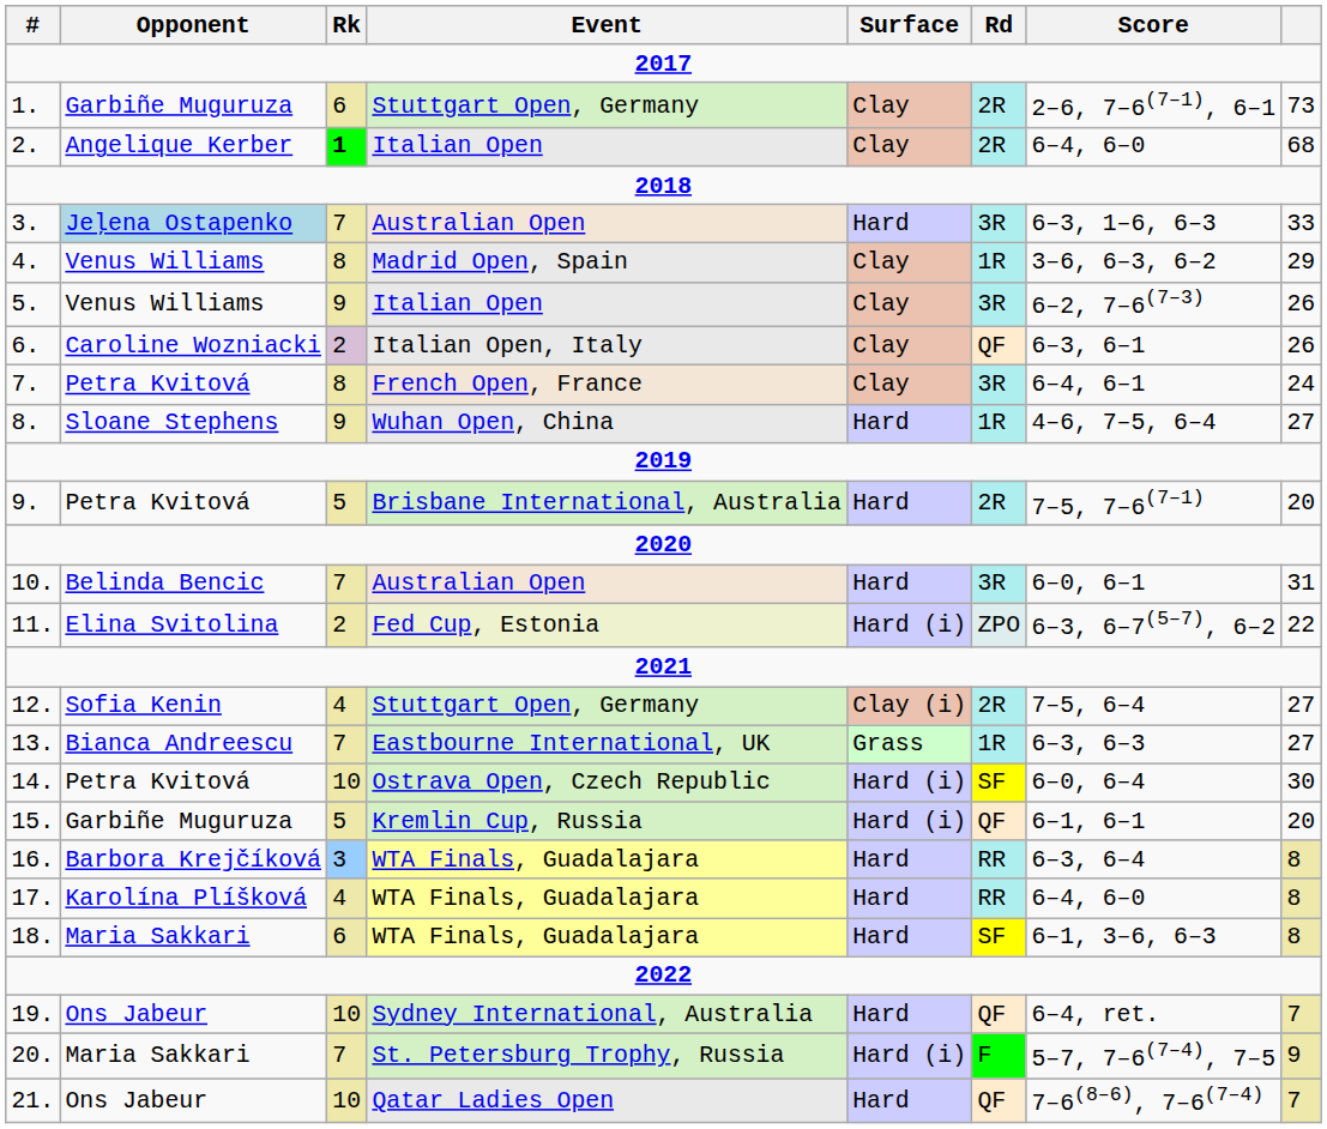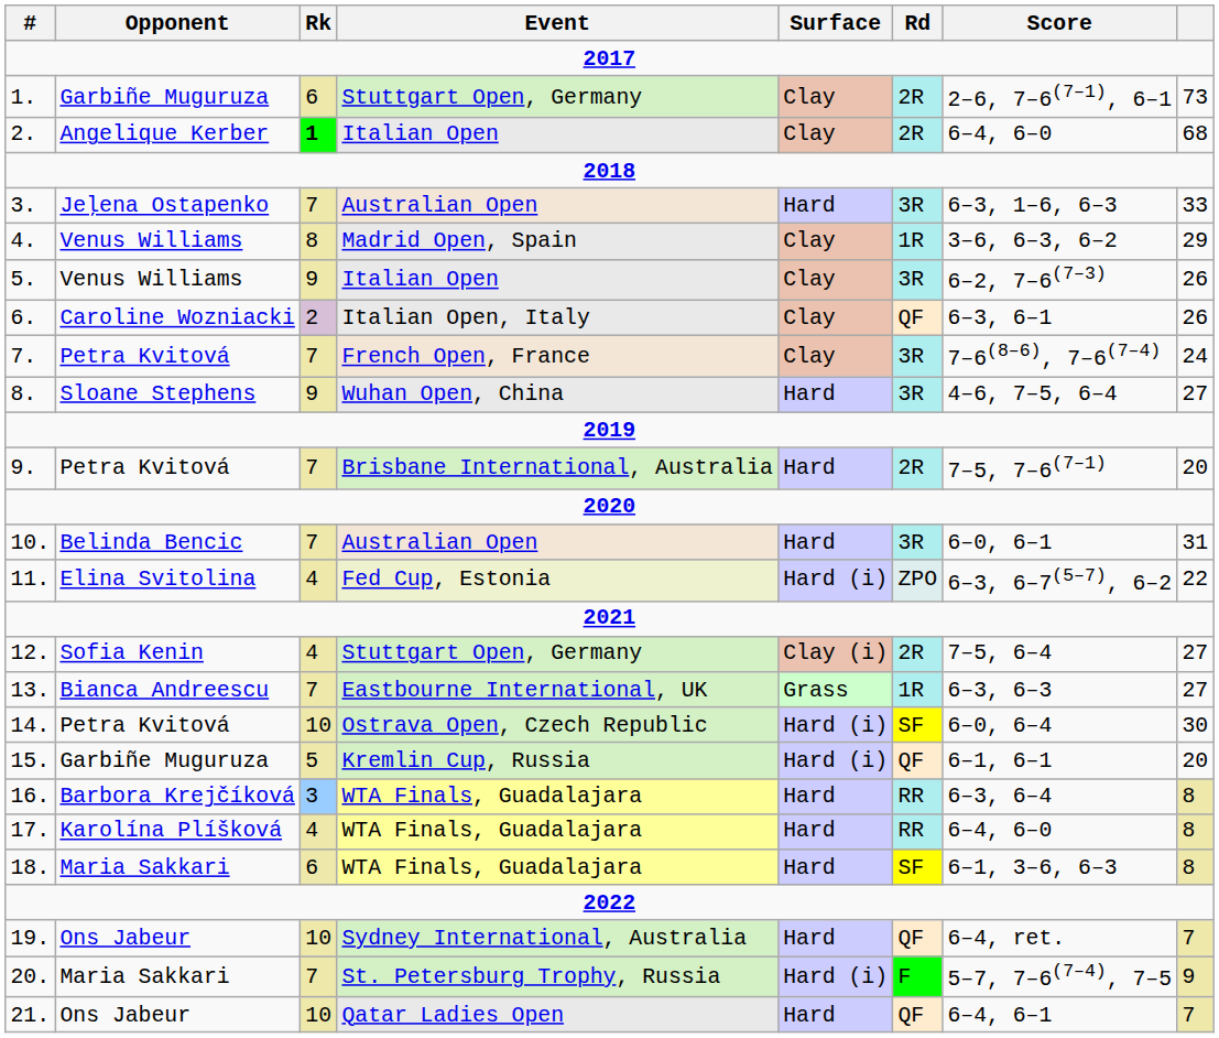3. | Opponent: lightblue background -> no background
7. | Rk: 8 -> 7
7. | Score: 6–4, 6–1 -> 7–6(8–6), 7–6(7–4)
8. | Rd: 1R -> 3R
9. | Rk: 5 -> 7
11. | Rk: 2 -> 4
21. | Score: 7–6(8–6), 7–6(7–4) -> 6–4, 6–1
